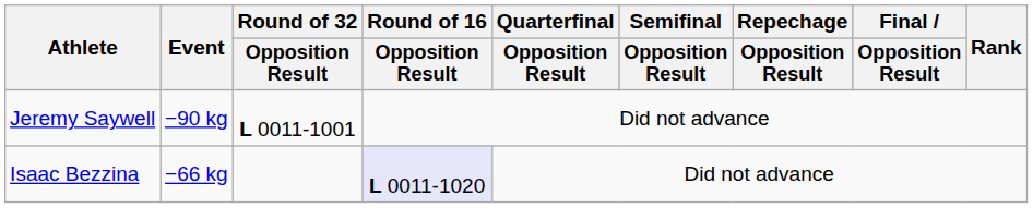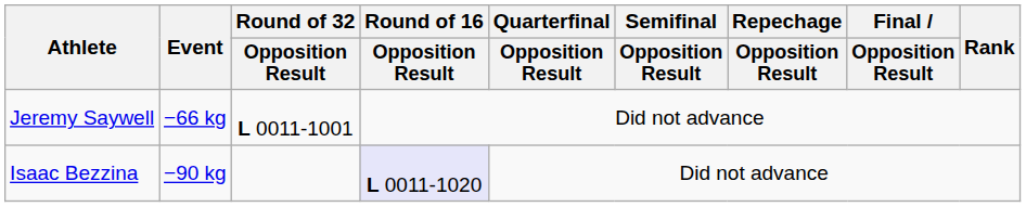Jeremy Saywell | Event: −90 kg -> −66 kg
Isaac Bezzina | Event: −66 kg -> −90 kg
